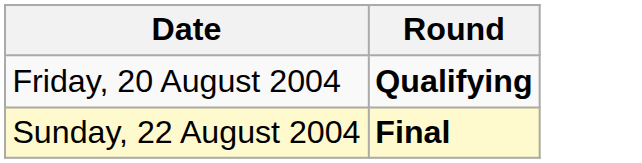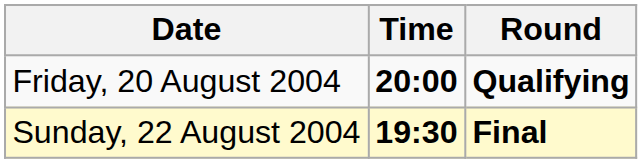+ column: Time | 20:00 | 19:30
